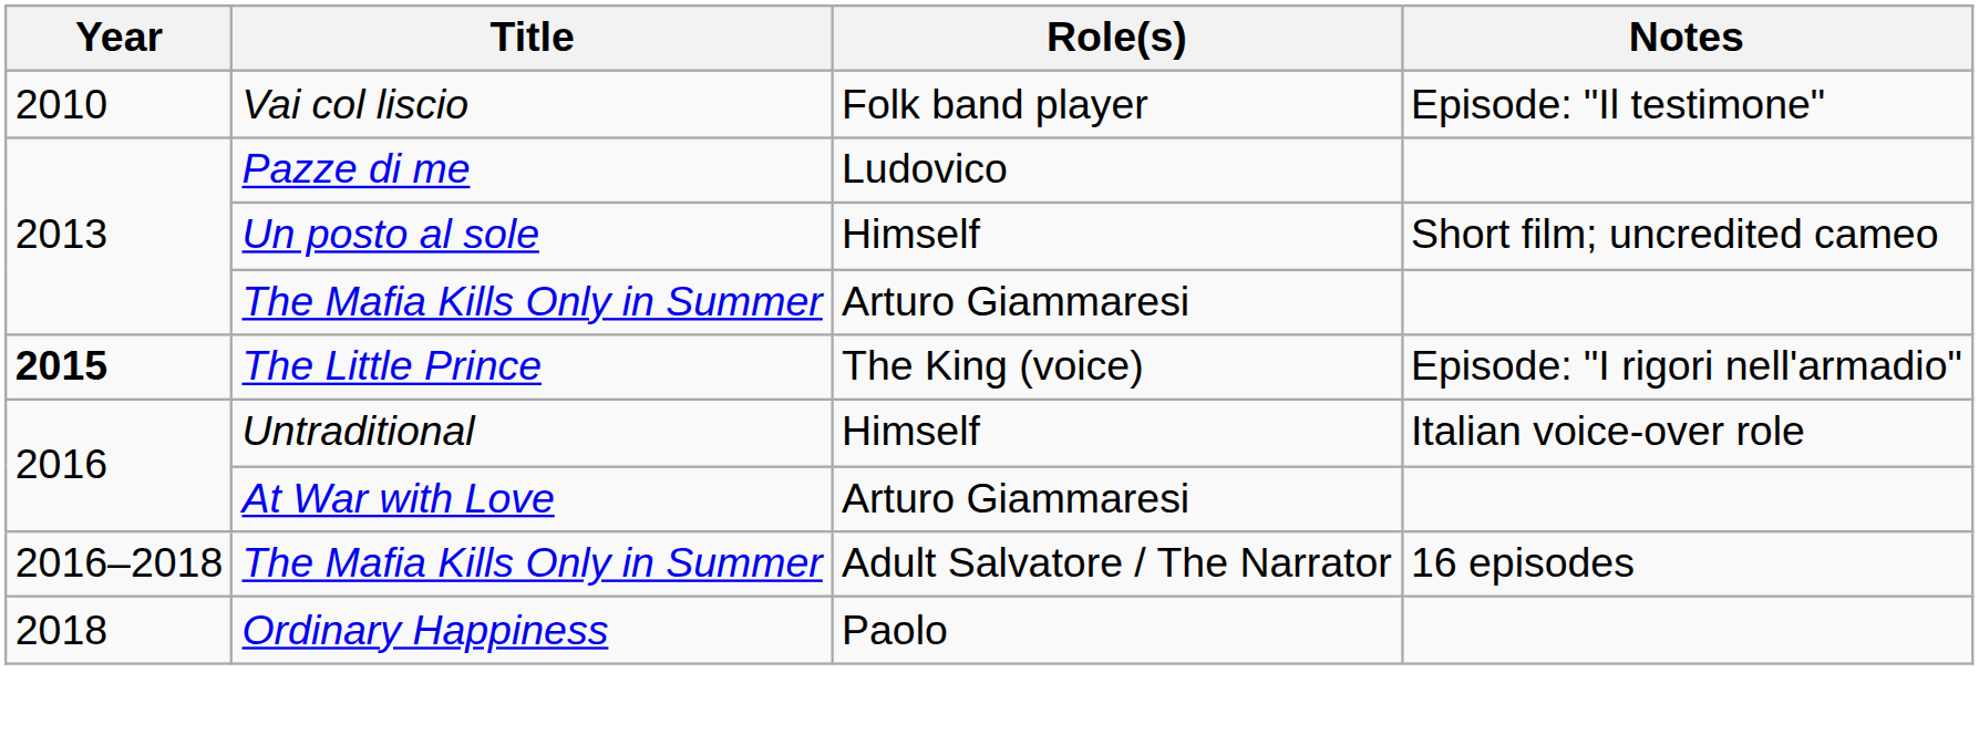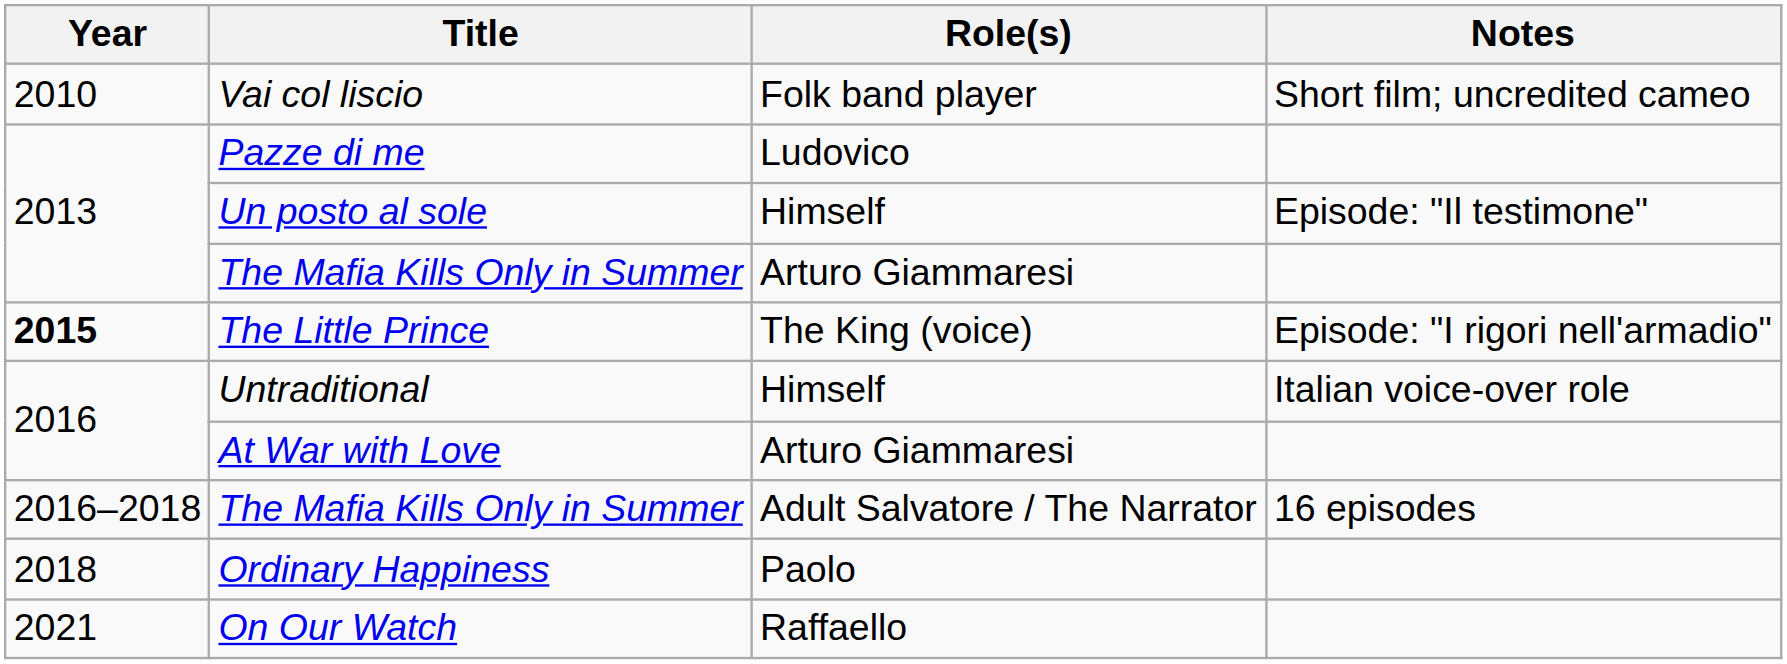Vai col liscio | Notes: Episode: "Il testimone" -> Short film; uncredited cameo
Un posto al sole | Notes: Short film; uncredited cameo -> Episode: "Il testimone"
+ row: 2021 | On Our Watch | Raffaello
